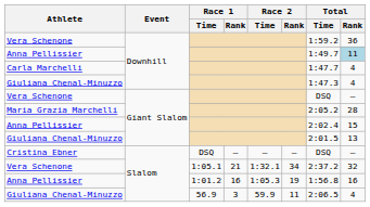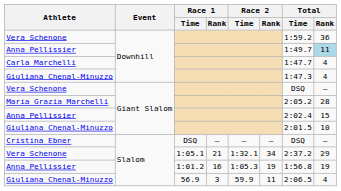Giuliana Chenal-Minuzzo / Giant Slalom | Total / Rank: 13 -> 10
Vera Schenone / Slalom | Total / Rank: 32 -> 29
Anna Pellissier / Slalom | Total / Rank: 16 -> 19
